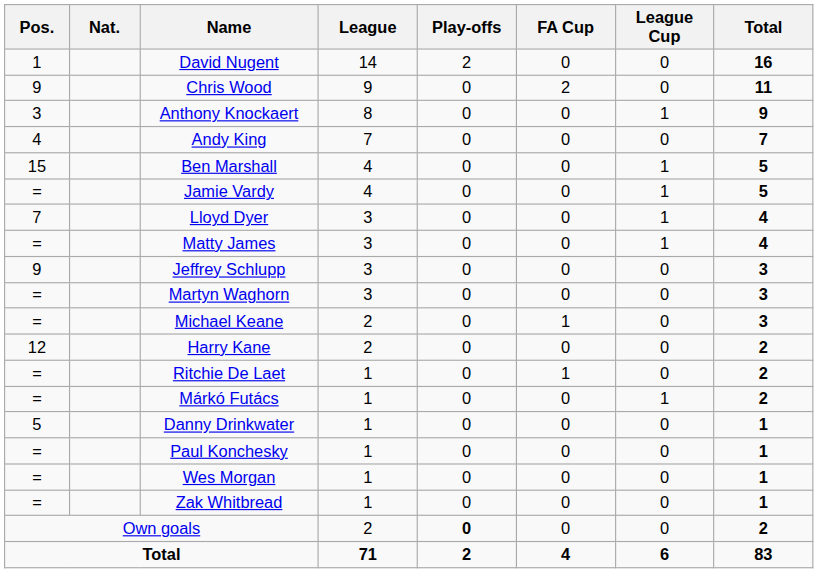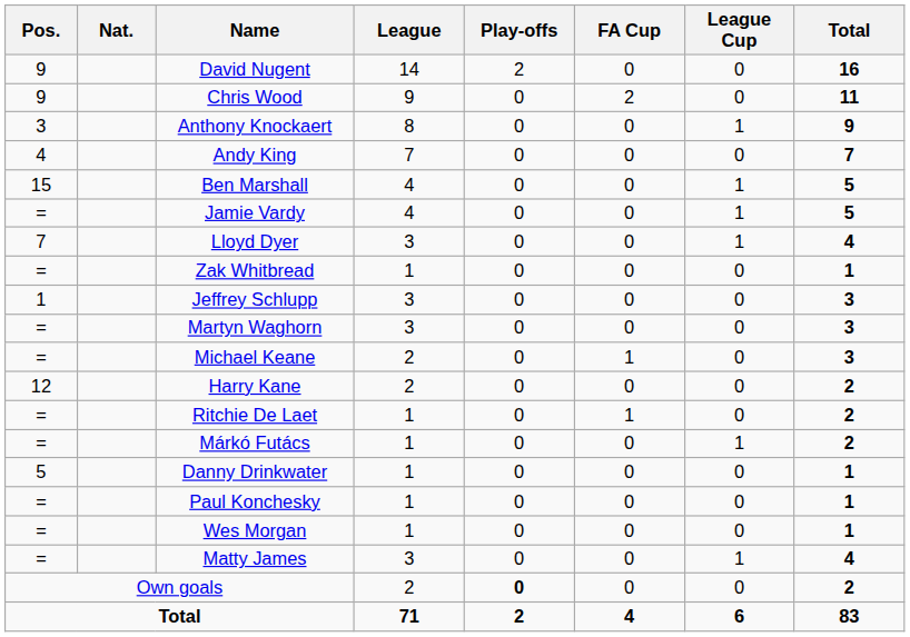David Nugent | Pos.: 1 -> 9
rows swapped: Matty James <-> Zak Whitbread
Jeffrey Schlupp | Pos.: 9 -> 1
